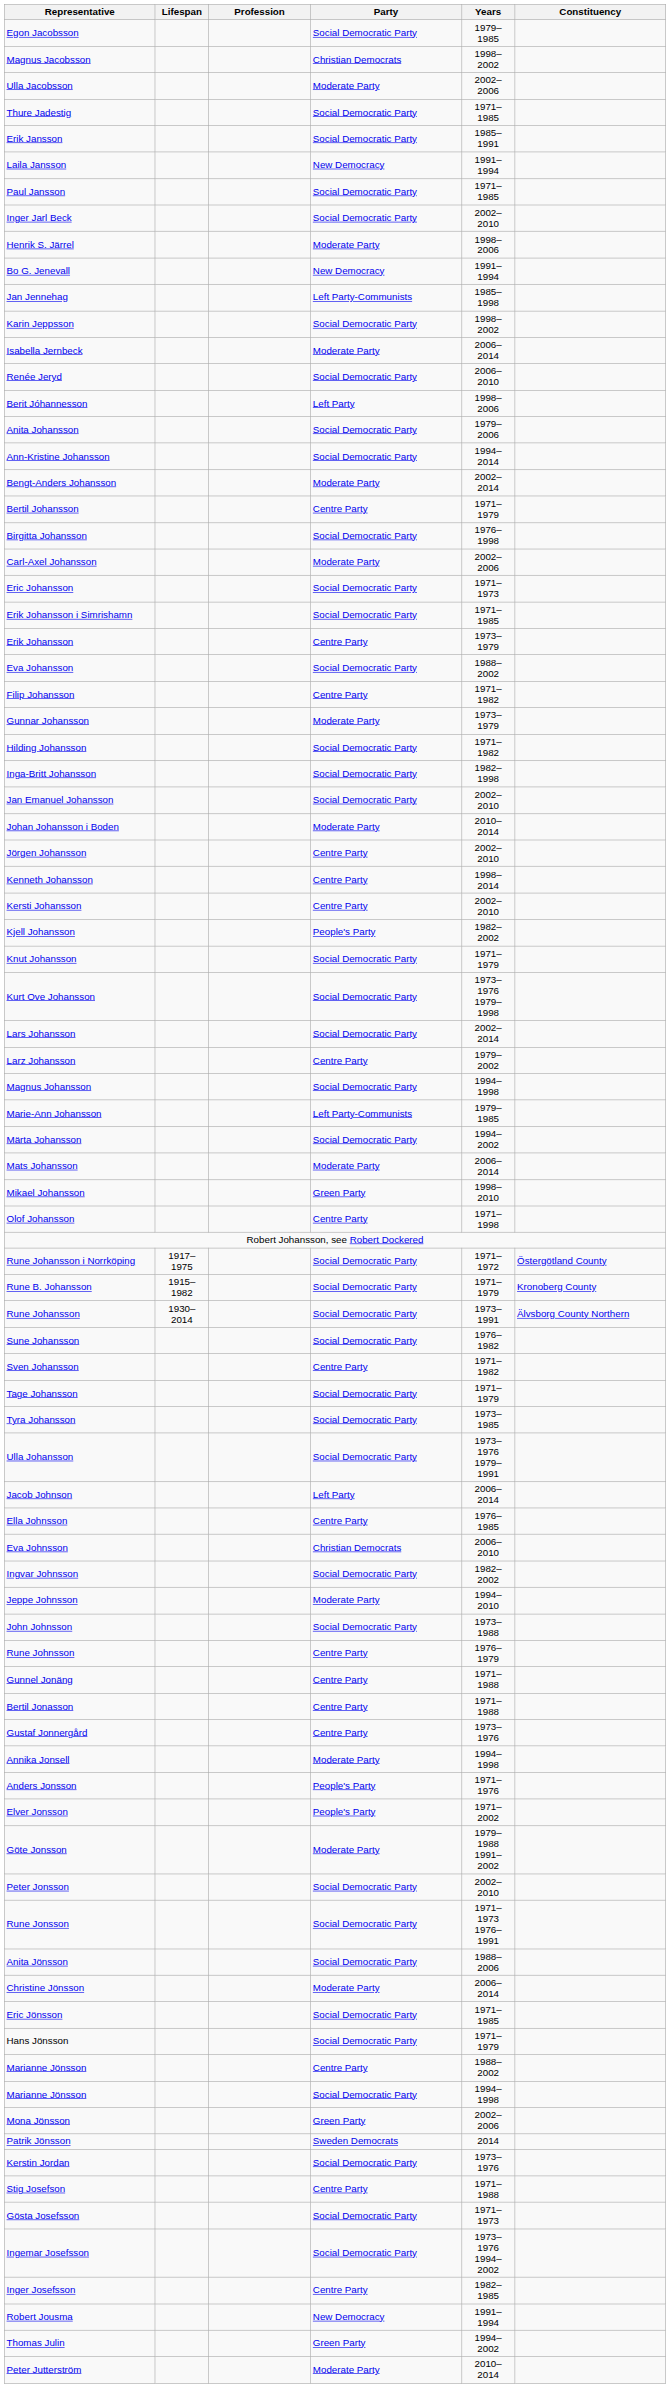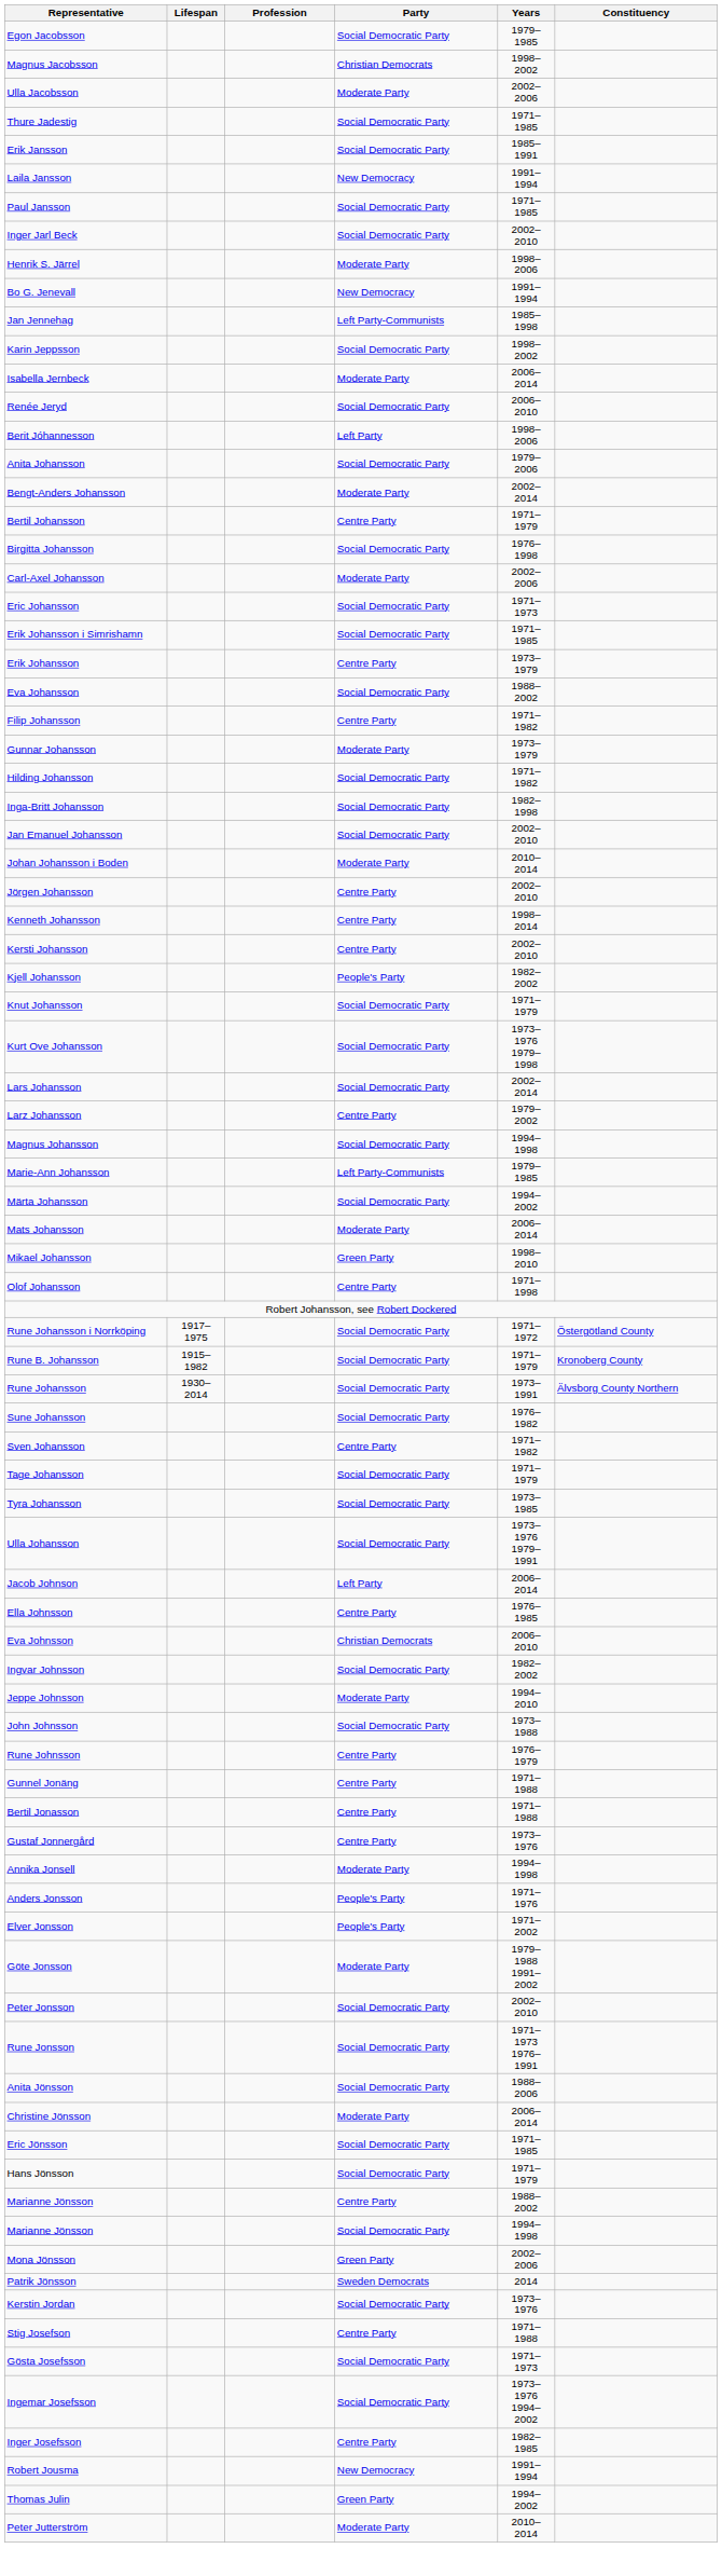- row: Ann-Kristine Johansson | Social Democratic Party | 1994–2014
